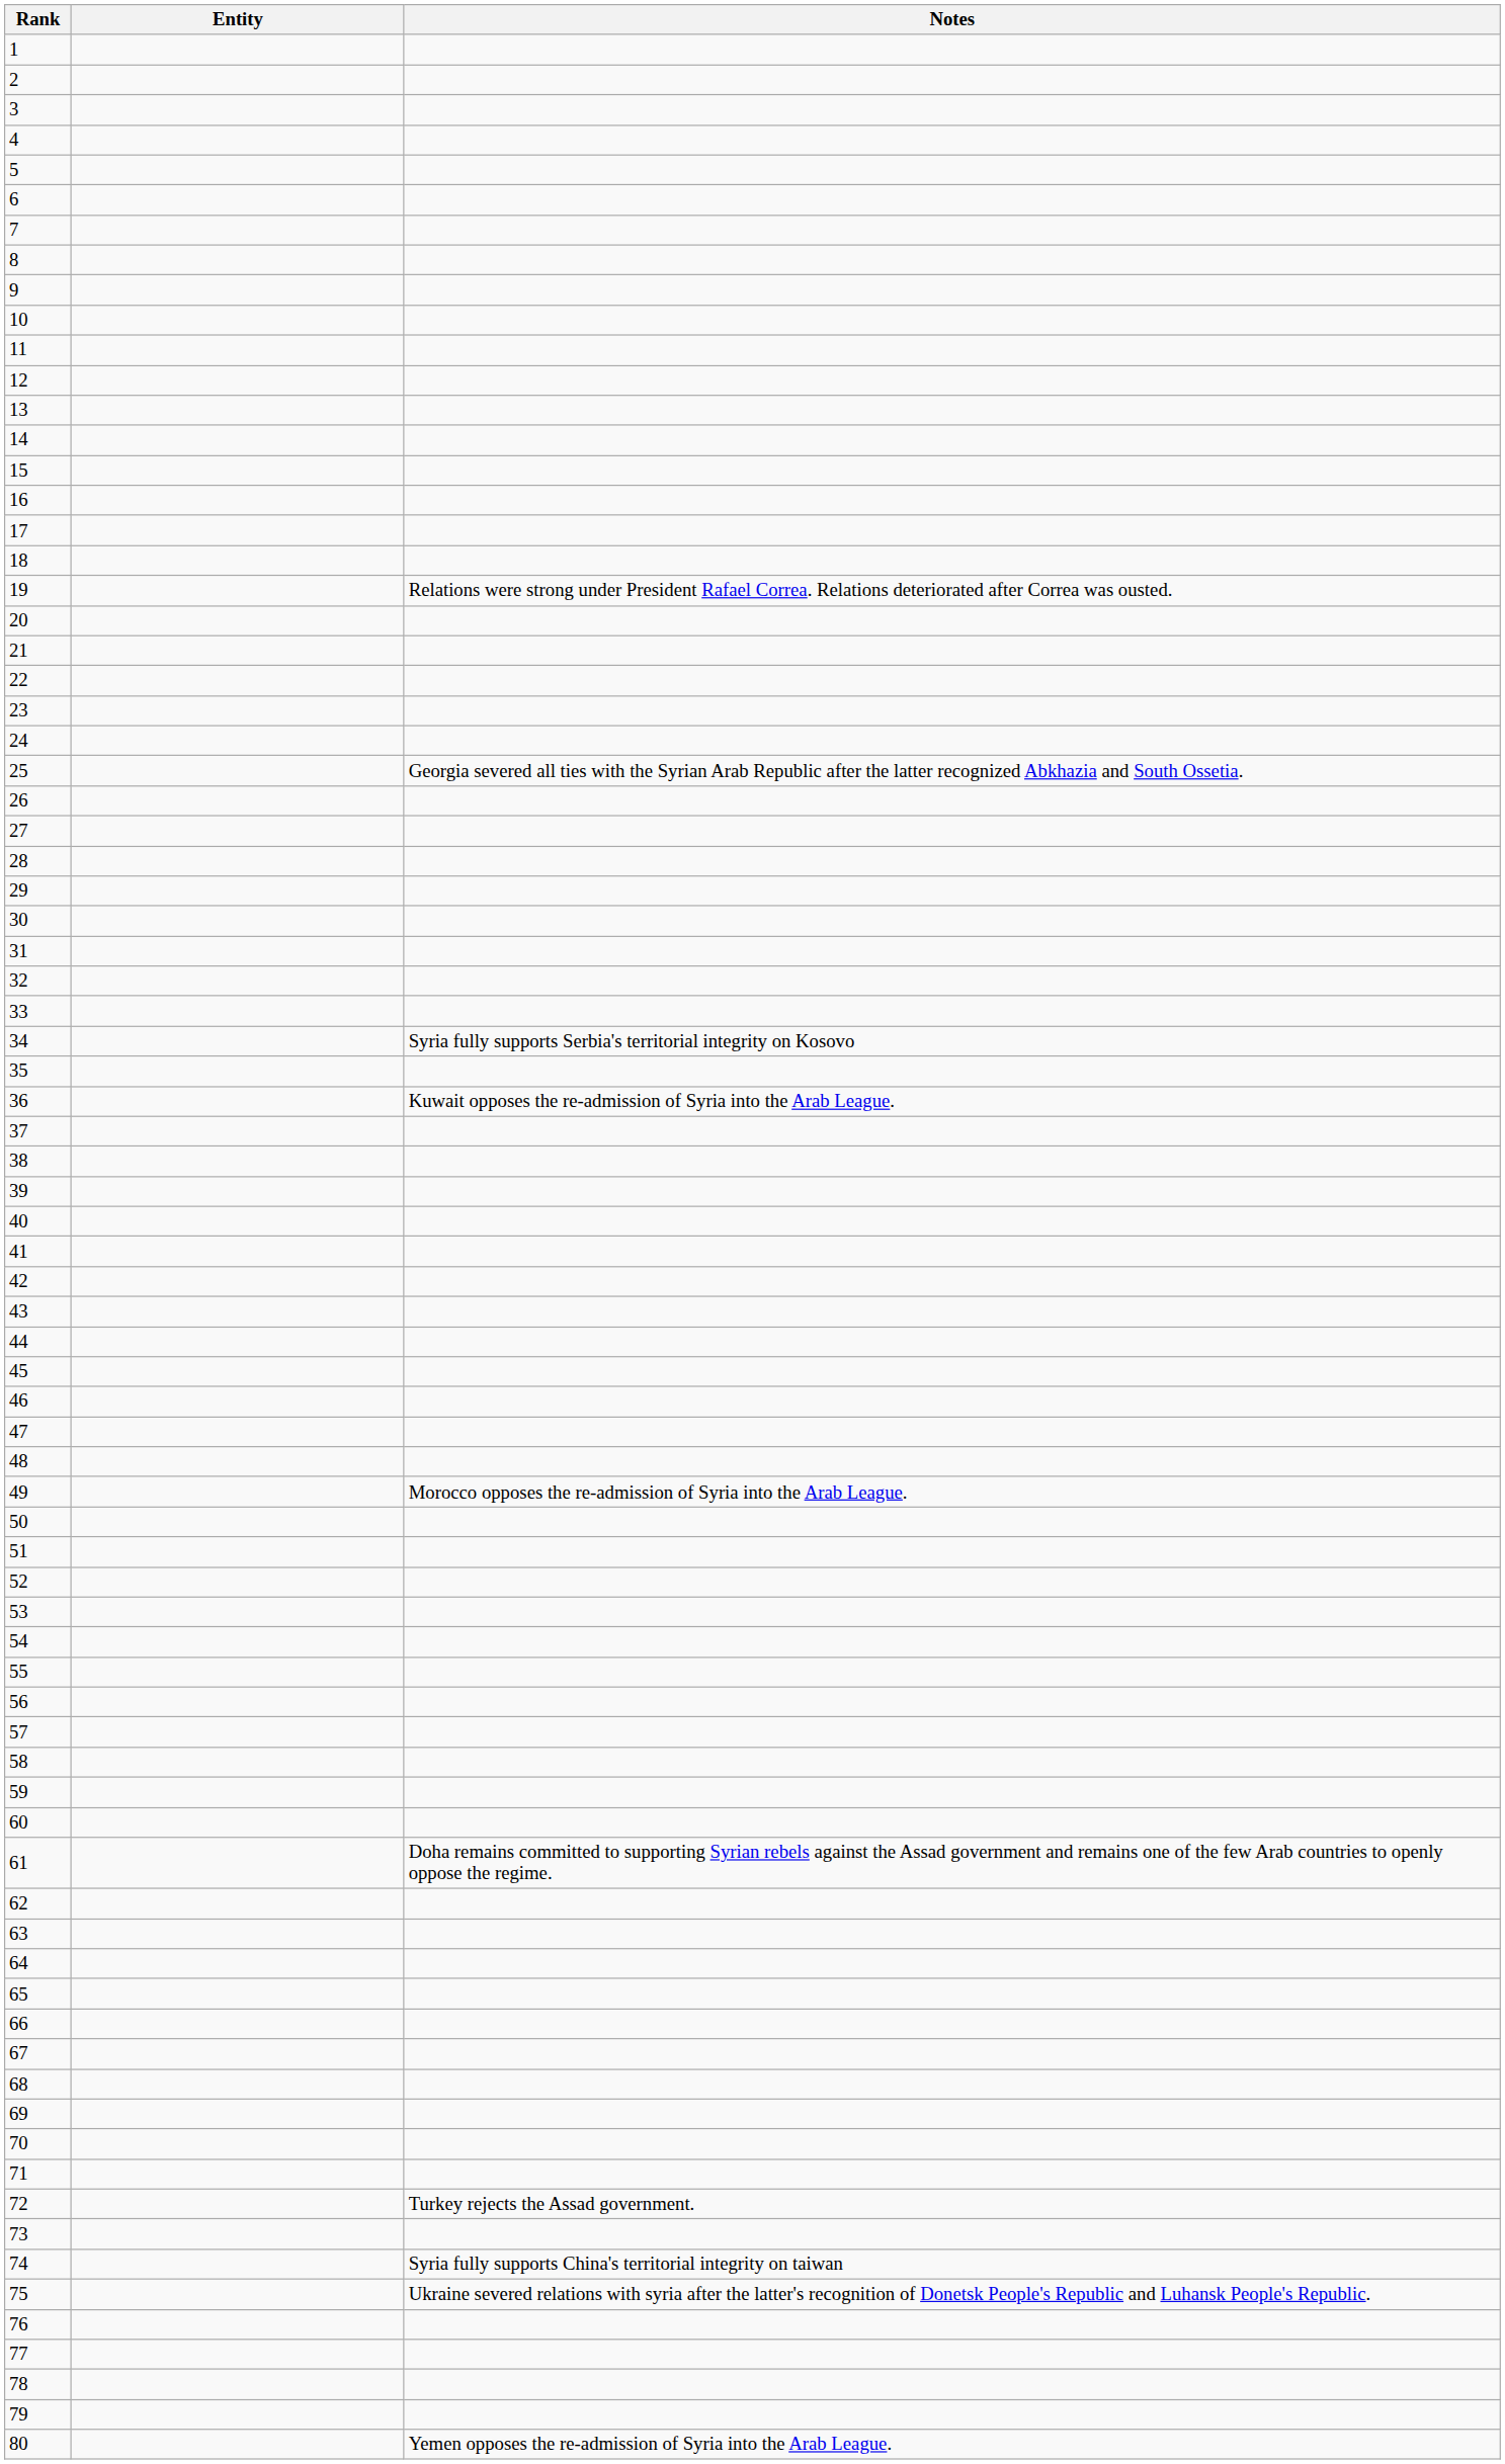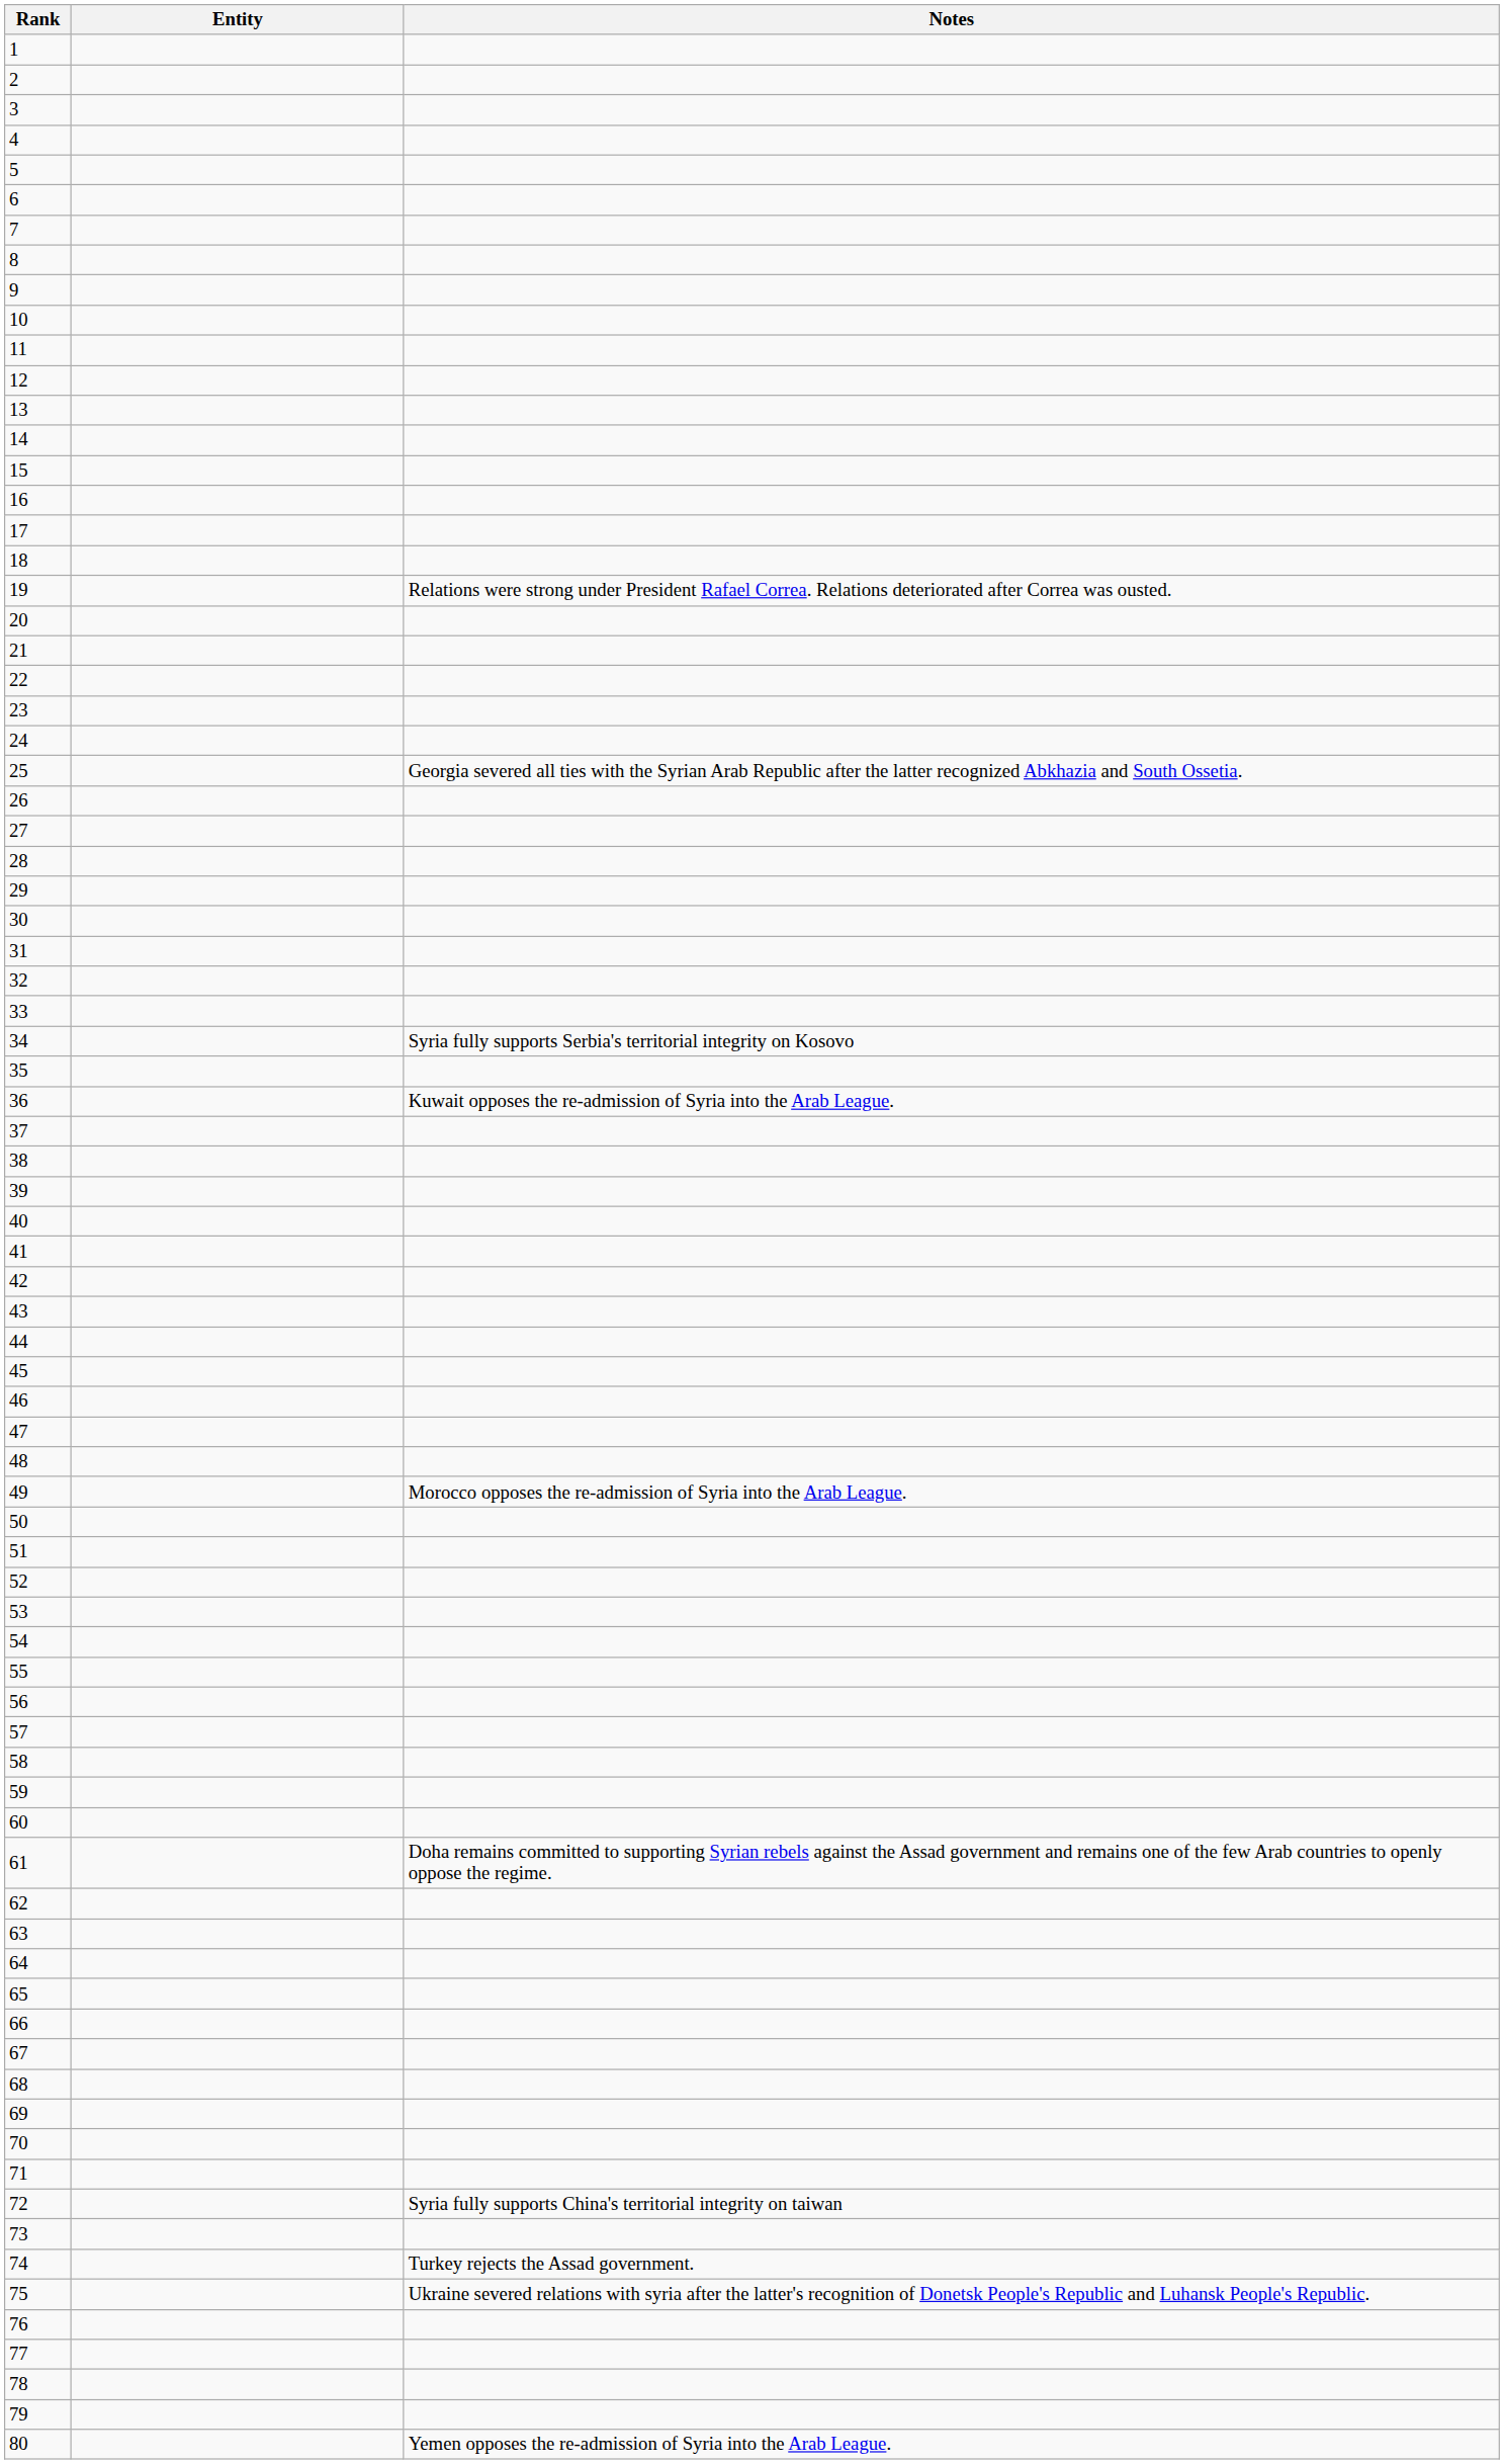72 | Notes: Turkey rejects the Assad government. -> Syria fully supports China's territorial integrity on taiwan
74 | Notes: Syria fully supports China's territorial integrity on taiwan -> Turkey rejects the Assad government.
